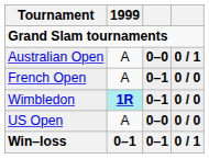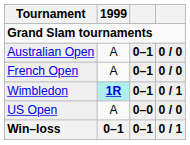Australian Open | column 3: 0–0 -> 0–1
Australian Open | column 4: 0 / 1 -> 0 / 0
Wimbledon | column 4: 0 / 0 -> 0 / 1
